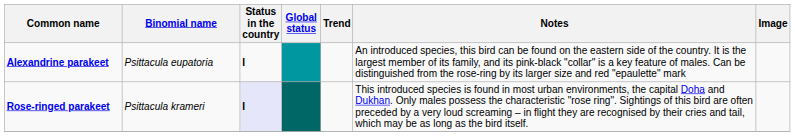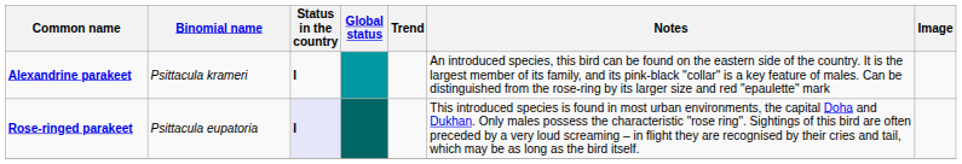Alexandrine parakeet | Binomial name: Psittacula eupatoria -> Psittacula krameri
Rose-ringed parakeet | Binomial name: Psittacula krameri -> Psittacula eupatoria
